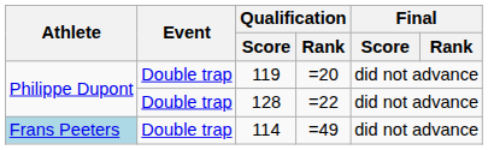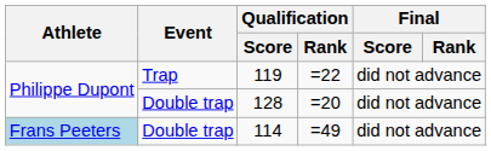119 | Event: Double trap -> Trap
119 | Qualification / Rank: =20 -> =22
128 | Qualification / Rank: =22 -> =20
